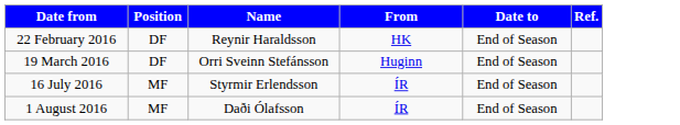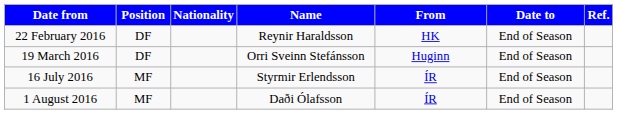+ column: Nationality
